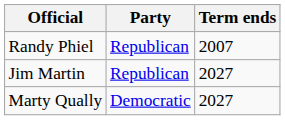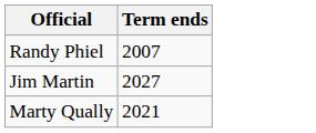- column: Party | Republican | Republican | Democratic
Marty Qually | Term ends: 2027 -> 2021
